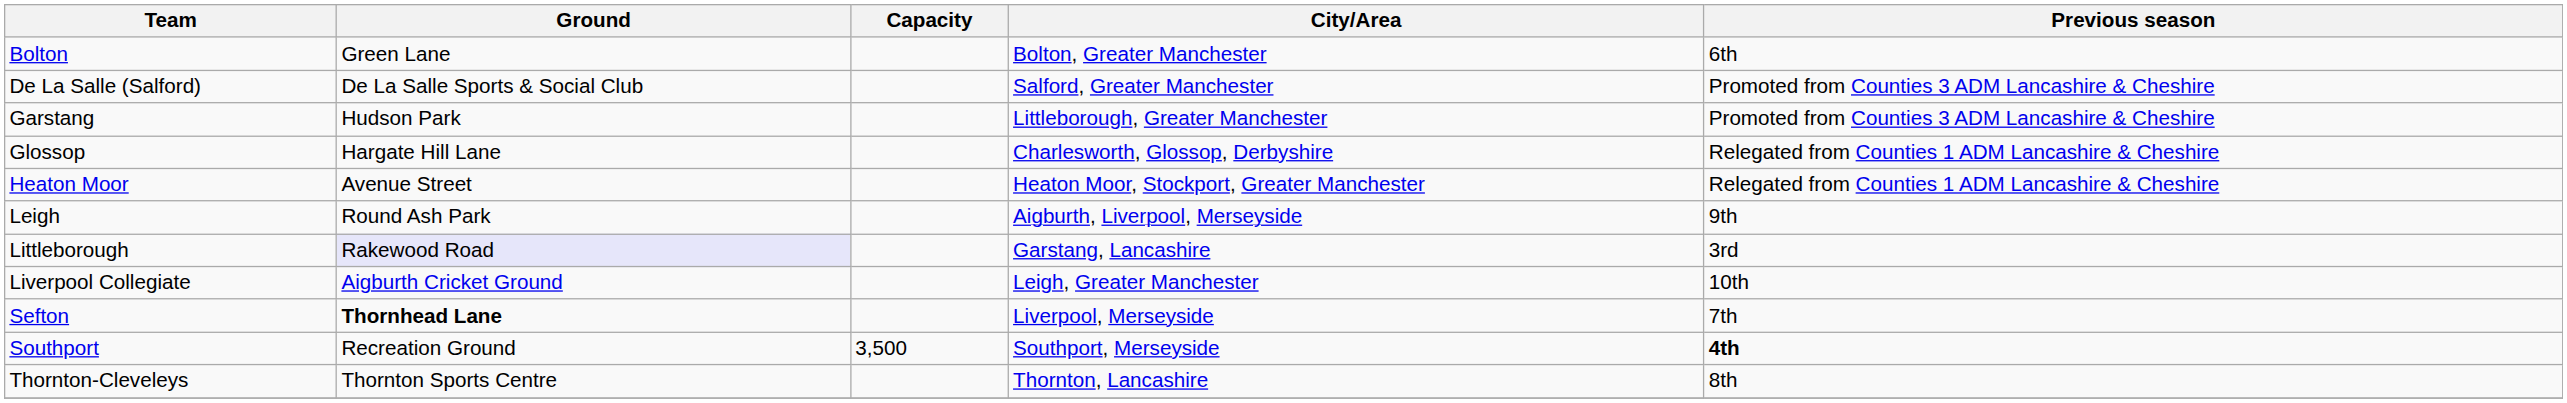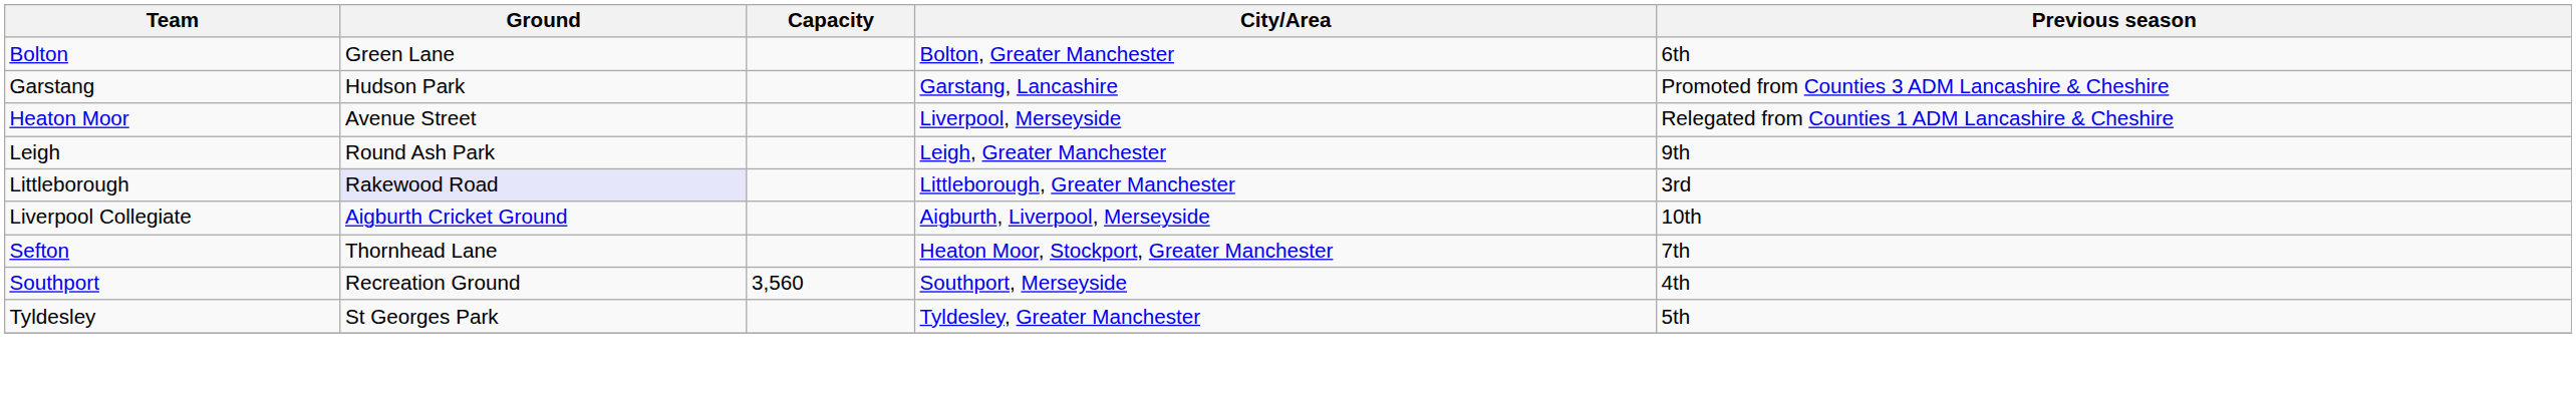- row: De La Salle (Salford) | De La Salle Sports & Social Club | Salford, Greater Manchester | Promoted from Counties 3 ADM Lancashire & Cheshire
Garstang | City/Area: Littleborough, Greater Manchester -> Garstang, Lancashire
- row: Glossop | Hargate Hill Lane | Charlesworth, Glossop, Derbyshire | Relegated from Counties 1 ADM Lancashire & Cheshire
Heaton Moor | City/Area: Heaton Moor, Stockport, Greater Manchester -> Liverpool, Merseyside
Leigh | City/Area: Aigburth, Liverpool, Merseyside -> Leigh, Greater Manchester
Littleborough | City/Area: Garstang, Lancashire -> Littleborough, Greater Manchester
Liverpool Collegiate | City/Area: Leigh, Greater Manchester -> Aigburth, Liverpool, Merseyside
Sefton | Ground: bold -> normal
Sefton | City/Area: Liverpool, Merseyside -> Heaton Moor, Stockport, Greater Manchester
Southport | Capacity: 3,500 -> 3,560
Southport | Previous season: bold -> normal
- row: Thornton-Cleveleys | Thornton Sports Centre | Thornton, Lancashire | 8th
+ row: Tyldesley | St Georges Park | Tyldesley, Greater Manchester | 5th
